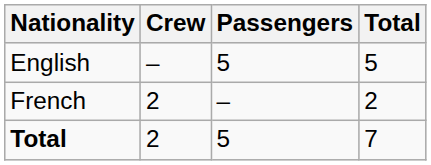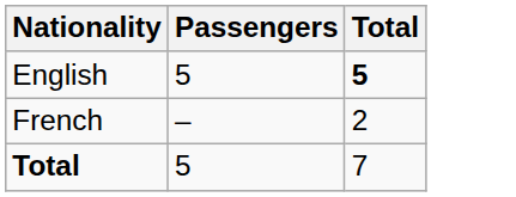- column: Crew | – | 2 | 2
English | Total: normal -> bold
